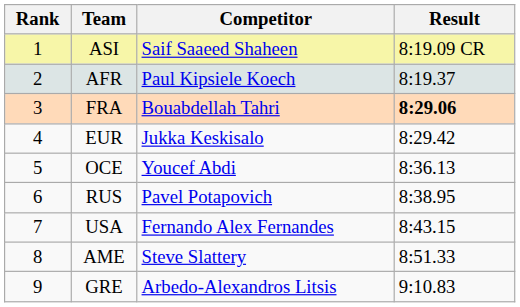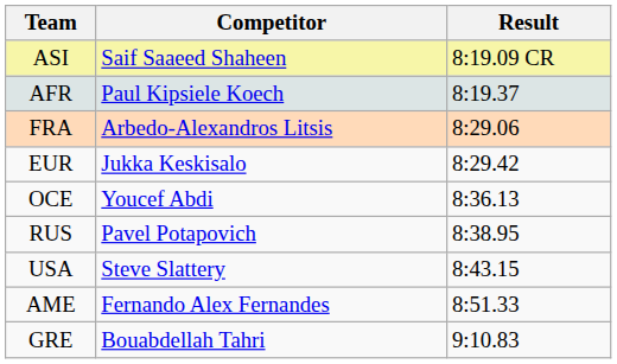- column: Rank | 1 | 2 | 3 | 4 | 5 | 6 | 7 | 8 | 9
FRA | Competitor: Bouabdellah Tahri -> Arbedo-Alexandros Litsis
FRA | Result: bold -> normal
USA | Competitor: Fernando Alex Fernandes -> Steve Slattery
AME | Competitor: Steve Slattery -> Fernando Alex Fernandes
GRE | Competitor: Arbedo-Alexandros Litsis -> Bouabdellah Tahri
